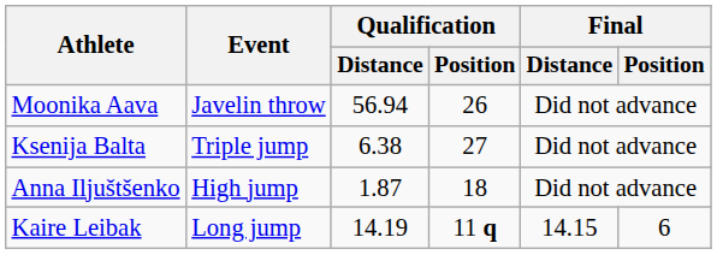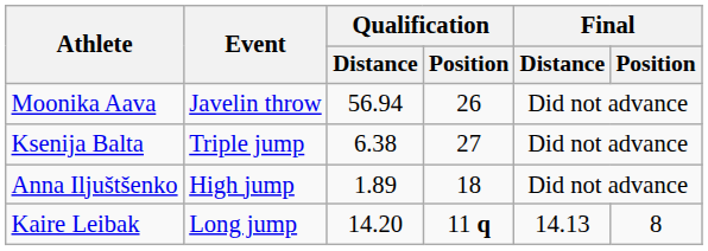Anna Iljuštšenko | Qualification / Distance: 1.87 -> 1.89
Kaire Leibak | Qualification / Distance: 14.19 -> 14.20
Kaire Leibak | Final / Distance: 14.15 -> 14.13
Kaire Leibak | Final / Position: 6 -> 8
